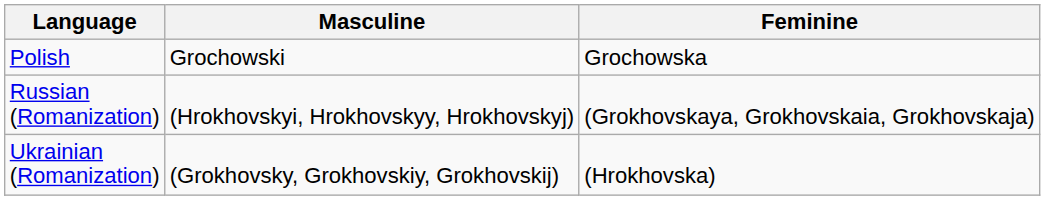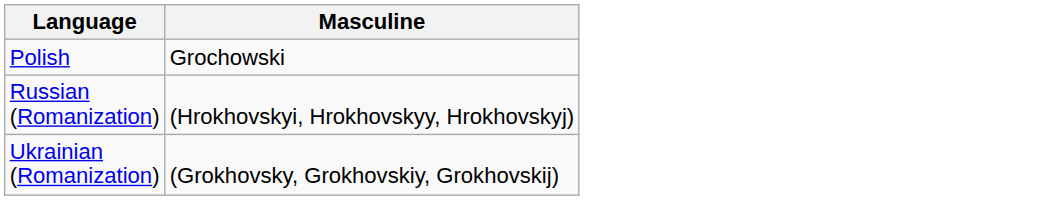- column: Feminine | Grochowska | (Grokhovskaya, Grokhovskaia, Grokhovskaja) | (Hrokhovska)
